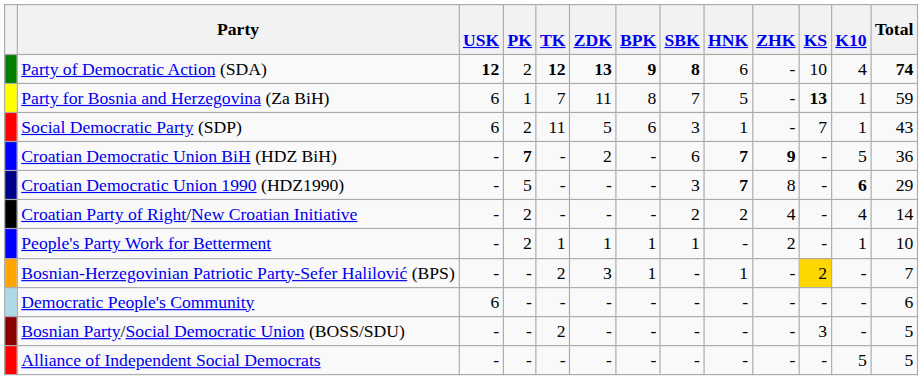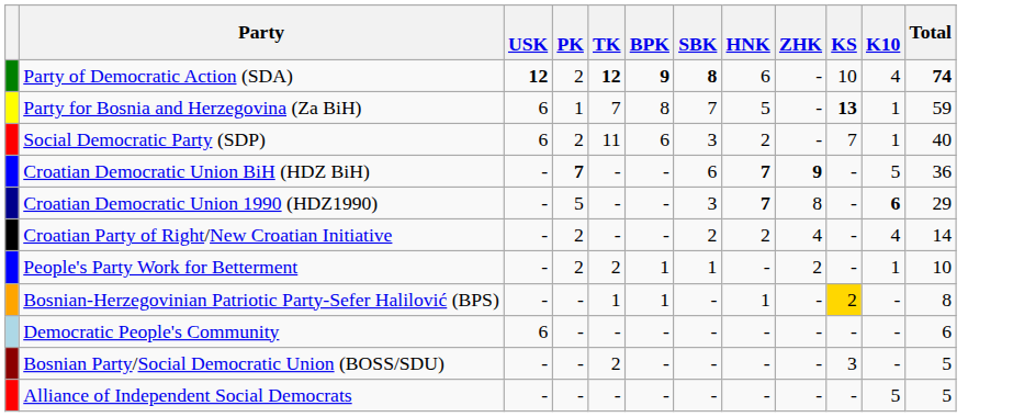- column: ZDK | 13 | 11 | 5 | 2 | - | - | 1 | 3 | - | - | -
Social Democratic Party (SDP) | HNK: 1 -> 2
Social Democratic Party (SDP) | Total: 43 -> 40
People's Party Work for Betterment | TK: 1 -> 2
Bosnian-Herzegovinian Patriotic Party-Sefer Halilović (BPS) | TK: 2 -> 1
Bosnian-Herzegovinian Patriotic Party-Sefer Halilović (BPS) | Total: 7 -> 8
